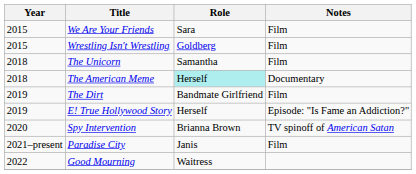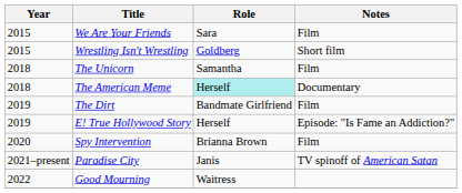Wrestling Isn't Wrestling | Notes: Film -> Short film
Spy Intervention | Notes: TV spinoff of American Satan -> Film
Paradise City | Notes: Film -> TV spinoff of American Satan
